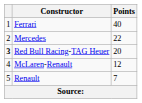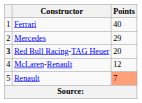Mercedes | Points: 22 -> 29
Renault | Points: no background -> lightsalmon background
